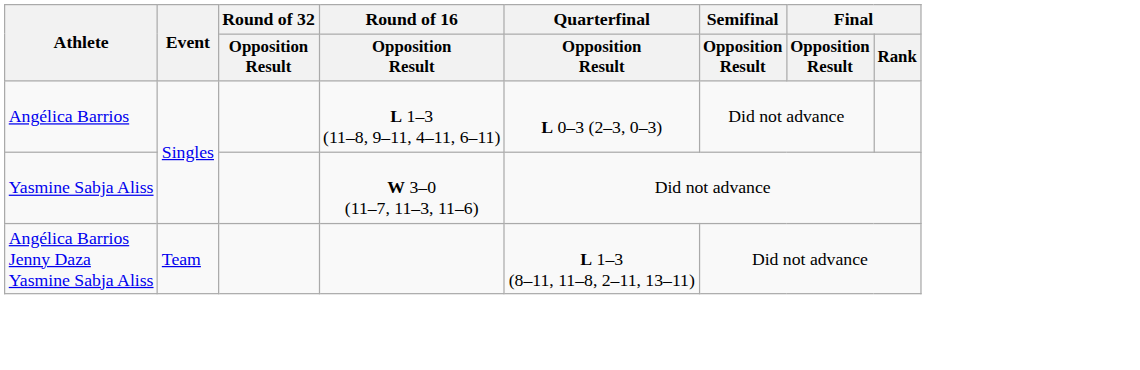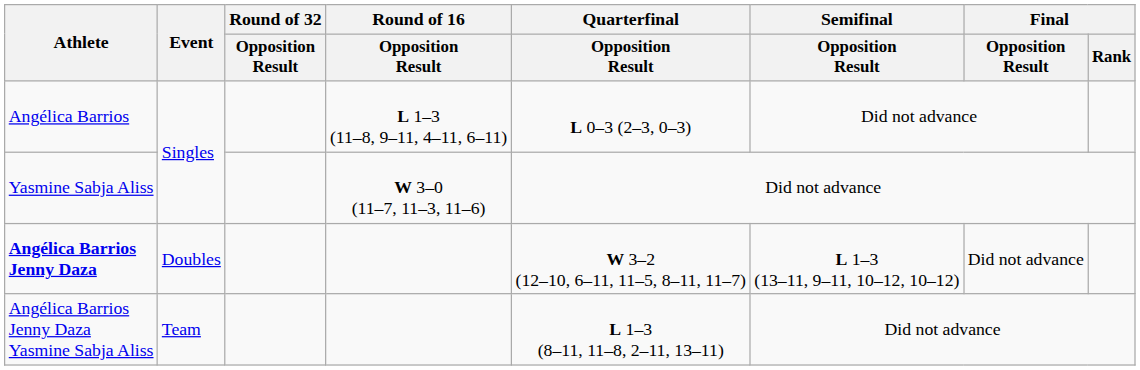+ row: Angélica Barrios Jenny Daza | Doubles | W 3–2 (12–10, 6–11, 11–5, 8–11, 11–7) | L 1–3 (13–11, 9–11, 10–12, 10–12) | Did not advance
